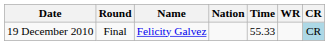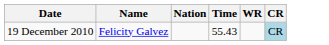- column: Round | Final
19 December 2010 | Time: 55.33 -> 55.43
